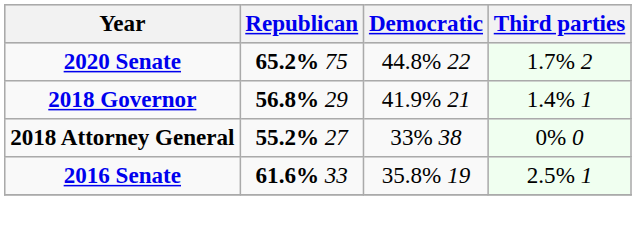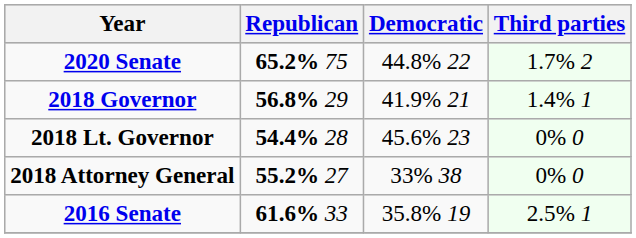+ row: 2018 Lt. Governor | 54.4% 28 | 45.6% 23 | 0% 0
